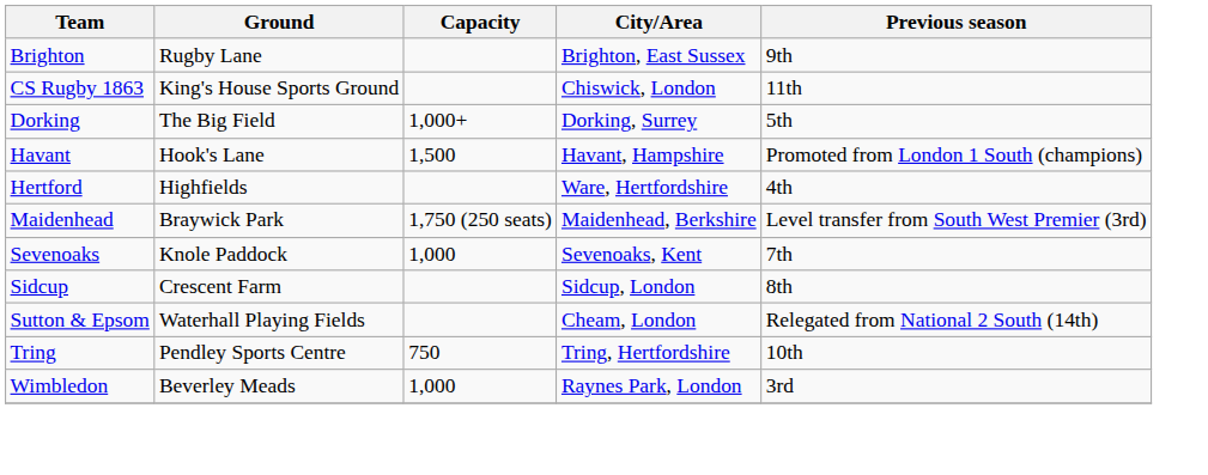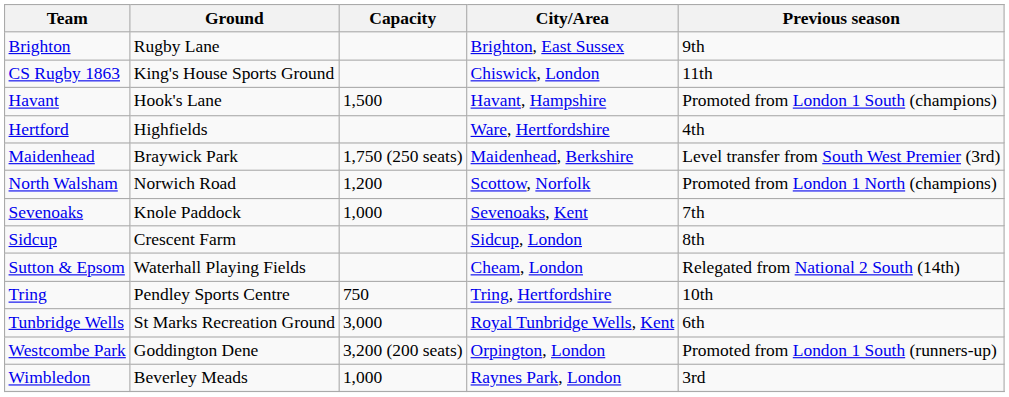- row: Dorking | The Big Field | 1,000+ | Dorking, Surrey | 5th
+ row: North Walsham | Norwich Road | 1,200 | Scottow, Norfolk | Promoted from London 1 North (champions)
+ row: Tunbridge Wells | St Marks Recreation Ground | 3,000 | Royal Tunbridge Wells, Kent | 6th
+ row: Westcombe Park | Goddington Dene | 3,200 (200 seats) | Orpington, London | Promoted from London 1 South (runners-up)
